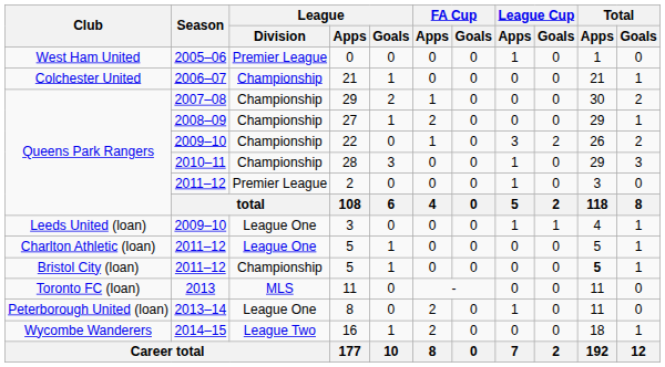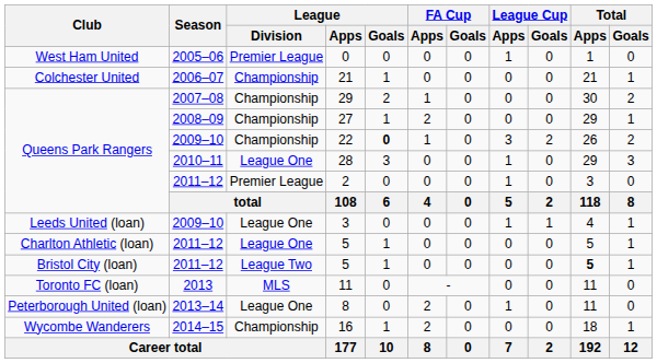22 | League / Goals: normal -> bold
28 | League / Division: Championship -> League One
Bristol City (loan) / 5 | League / Division: Championship -> League Two
16 | League / Division: League Two -> Championship
